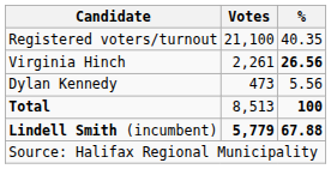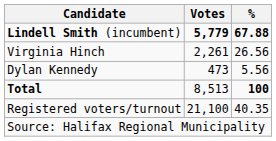rows swapped: Lindell Smith (incumbent) <-> Registered voters/turnout
Virginia Hinch | %: bold -> normal
